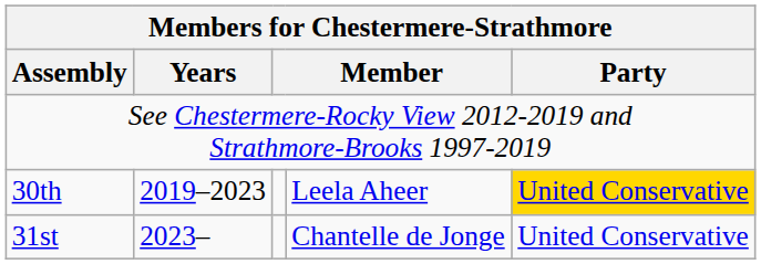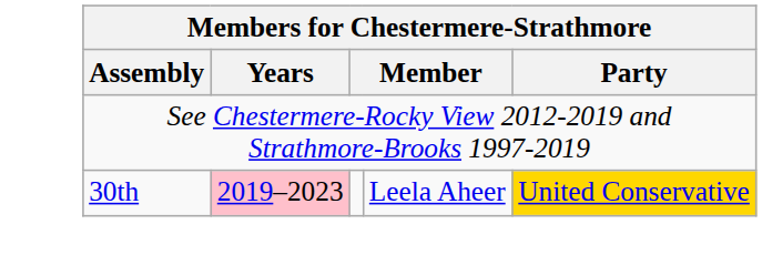30th | Years: no background -> pink background
- row: 31st | 2023– | Chantelle de Jonge | United Conservative
